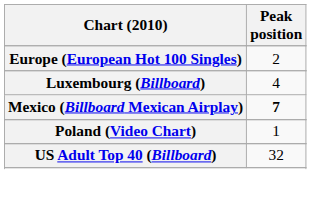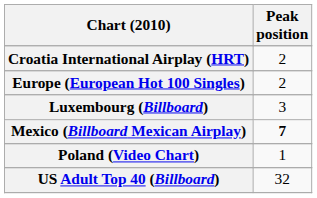+ row: Croatia International Airplay (HRT) | 2
Luxembourg (Billboard) | Peak position: 4 -> 3
